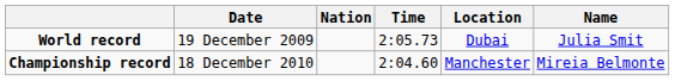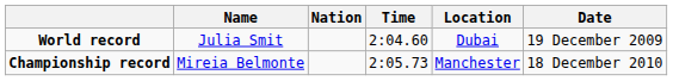columns swapped: Name <-> Date
World record | Time: 2:05.73 -> 2:04.60
Championship record | Time: 2:04.60 -> 2:05.73
